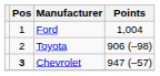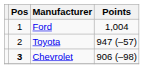Toyota | Points: 906 (–98) -> 947 (–57)
Chevrolet | Points: 947 (–57) -> 906 (–98)
